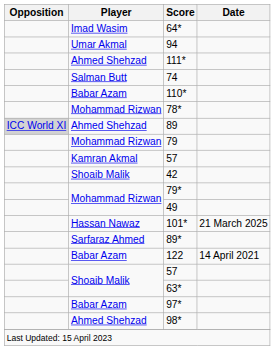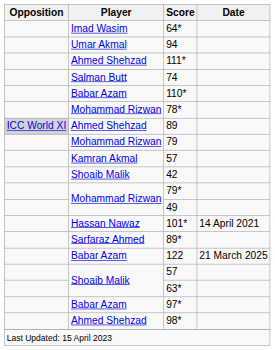101* | Date: 21 March 2025 -> 14 April 2021
122 | Date: 14 April 2021 -> 21 March 2025
